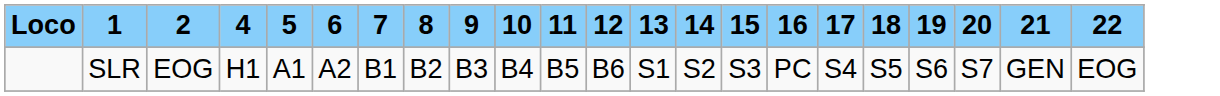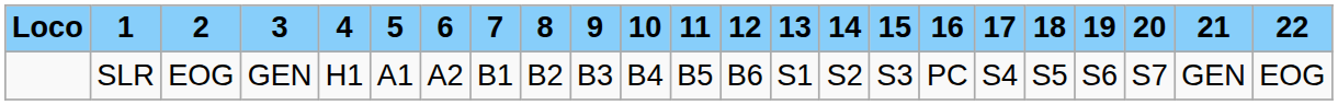+ column: 3 | GEN
